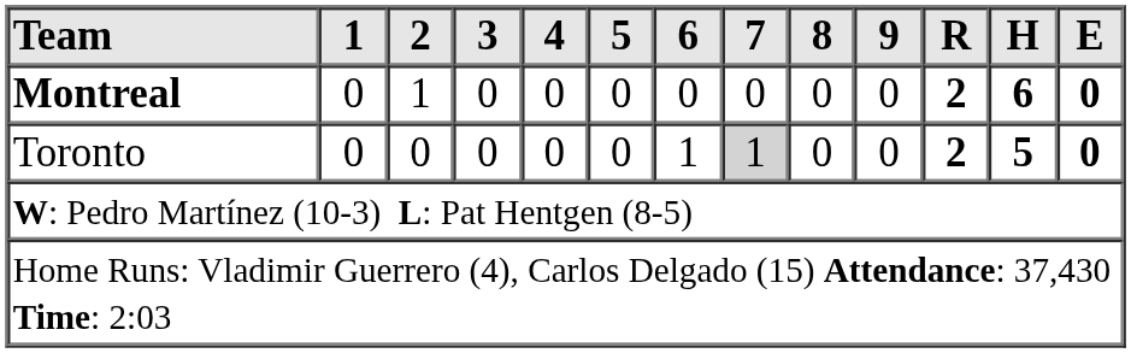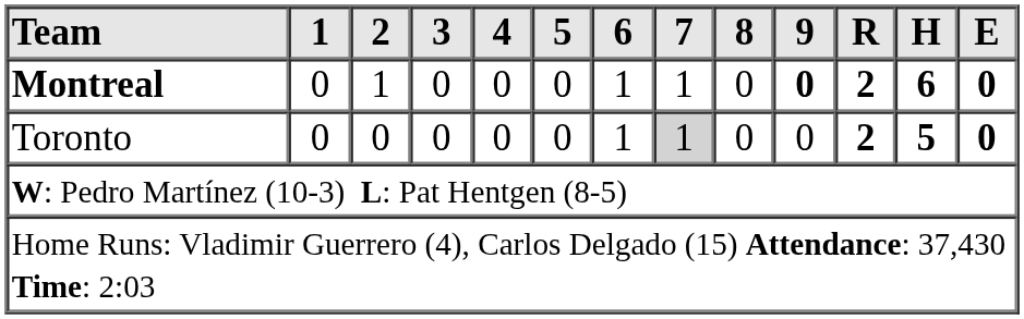Montreal | 6: 0 -> 1
Montreal | 7: 0 -> 1
Montreal | 9: normal -> bold
